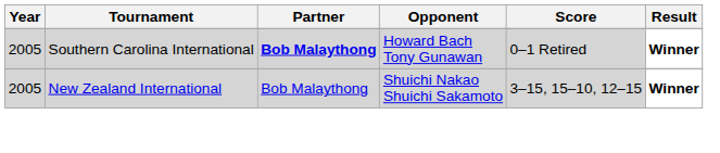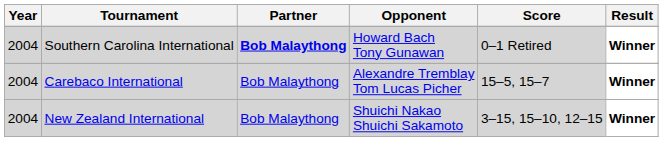Southern Carolina International | Year: 2005 -> 2004
+ row: 2004 | Carebaco International | Bob Malaythong | Alexandre Tremblay Tom Lucas Picher | 15–5, 15–7 | Winner
New Zealand International | Year: 2005 -> 2004
